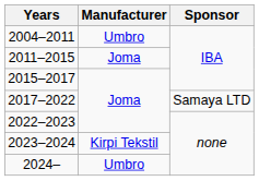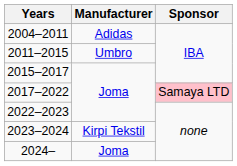2004–2011 | Manufacturer: Umbro -> Adidas
2011–2015 | Manufacturer: Joma -> Umbro
2017–2022 | Sponsor: no background -> pink background
2024– | Manufacturer: Umbro -> Joma
